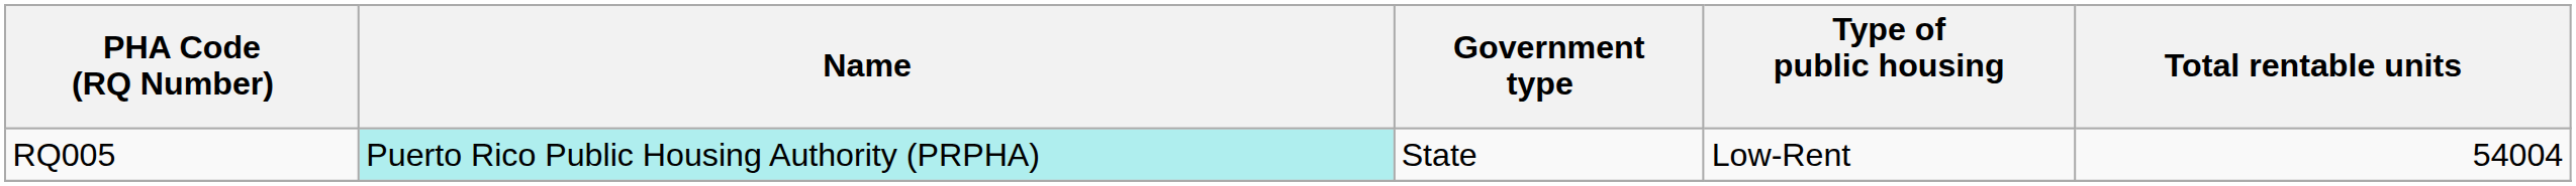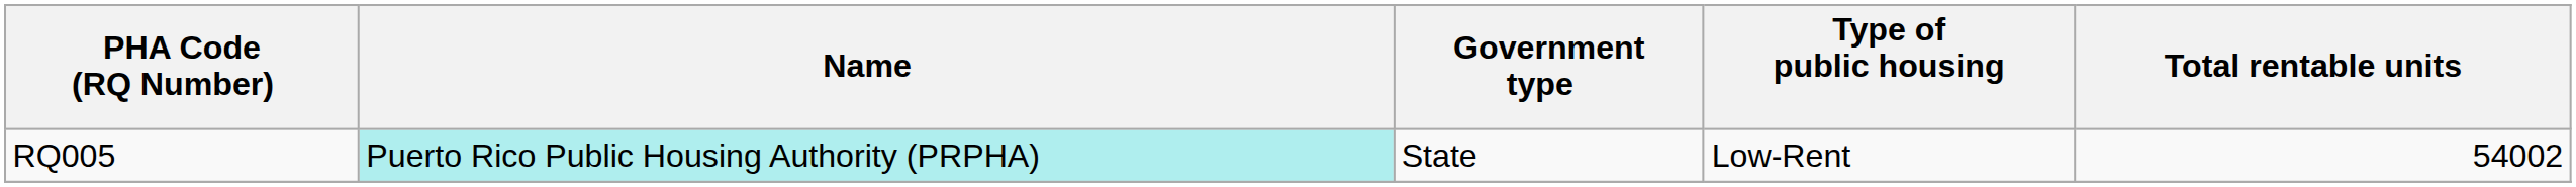RQ005 | Total rentable units: 54004 -> 54002
